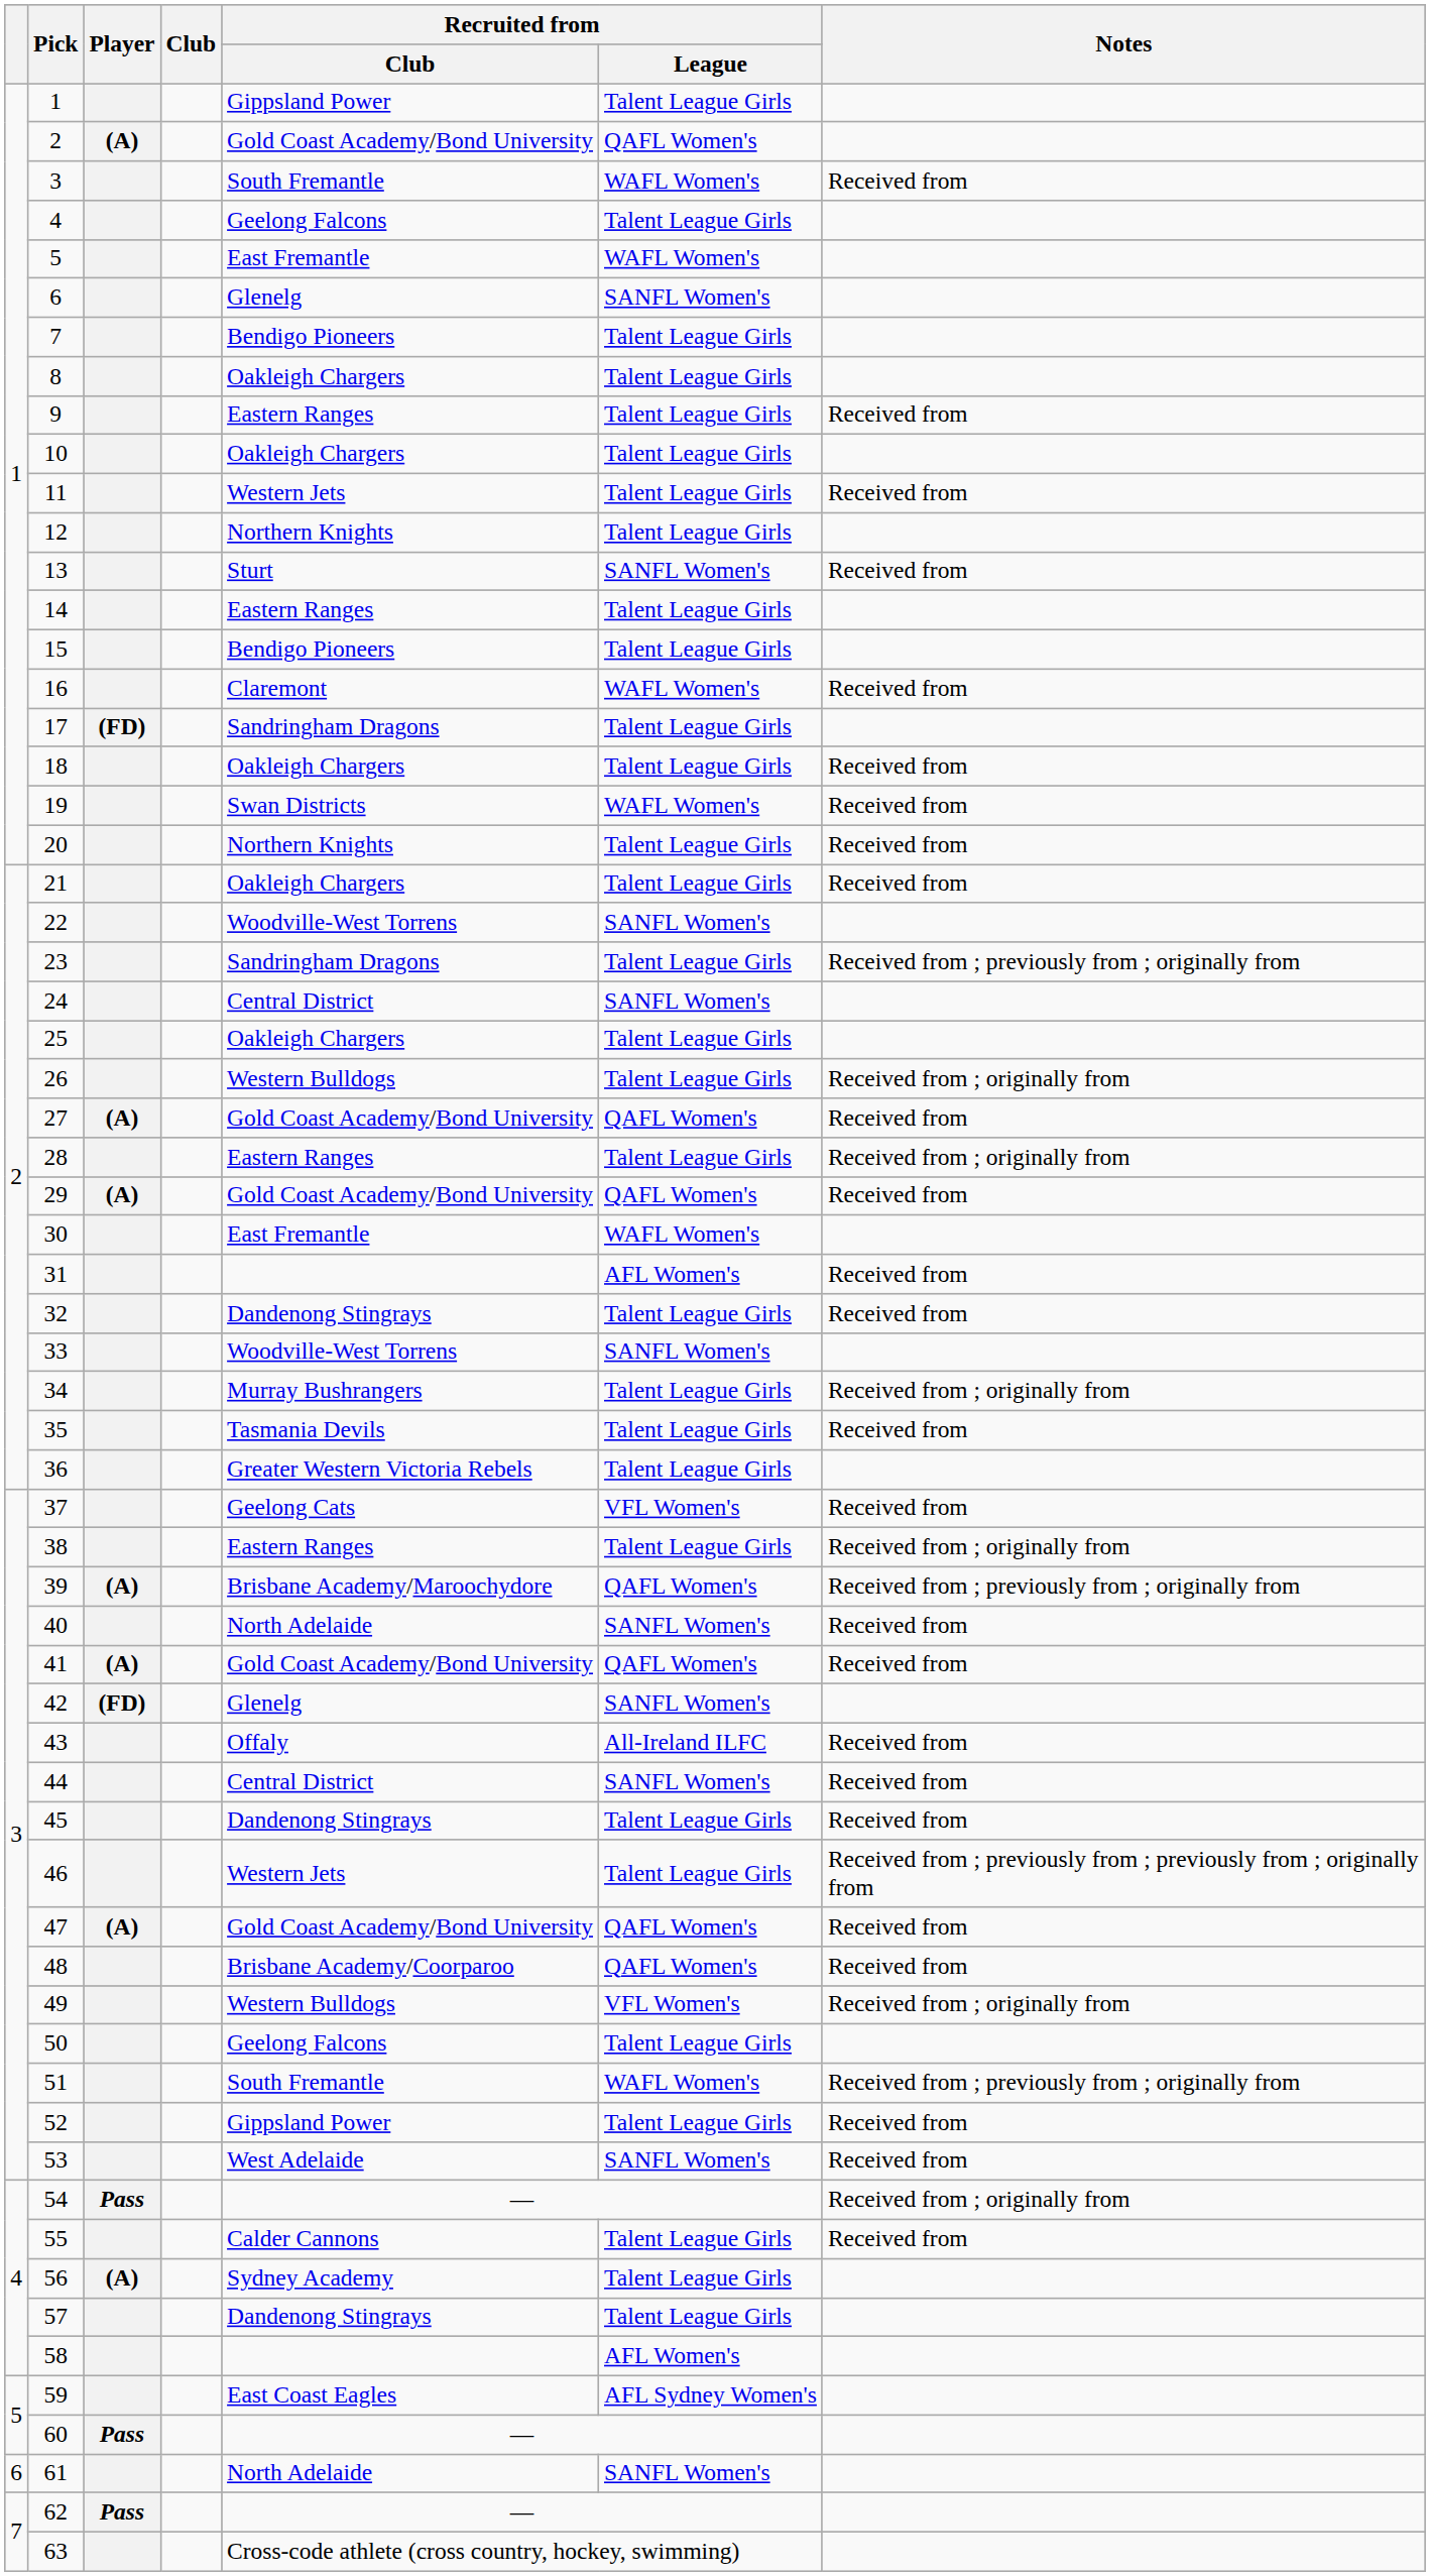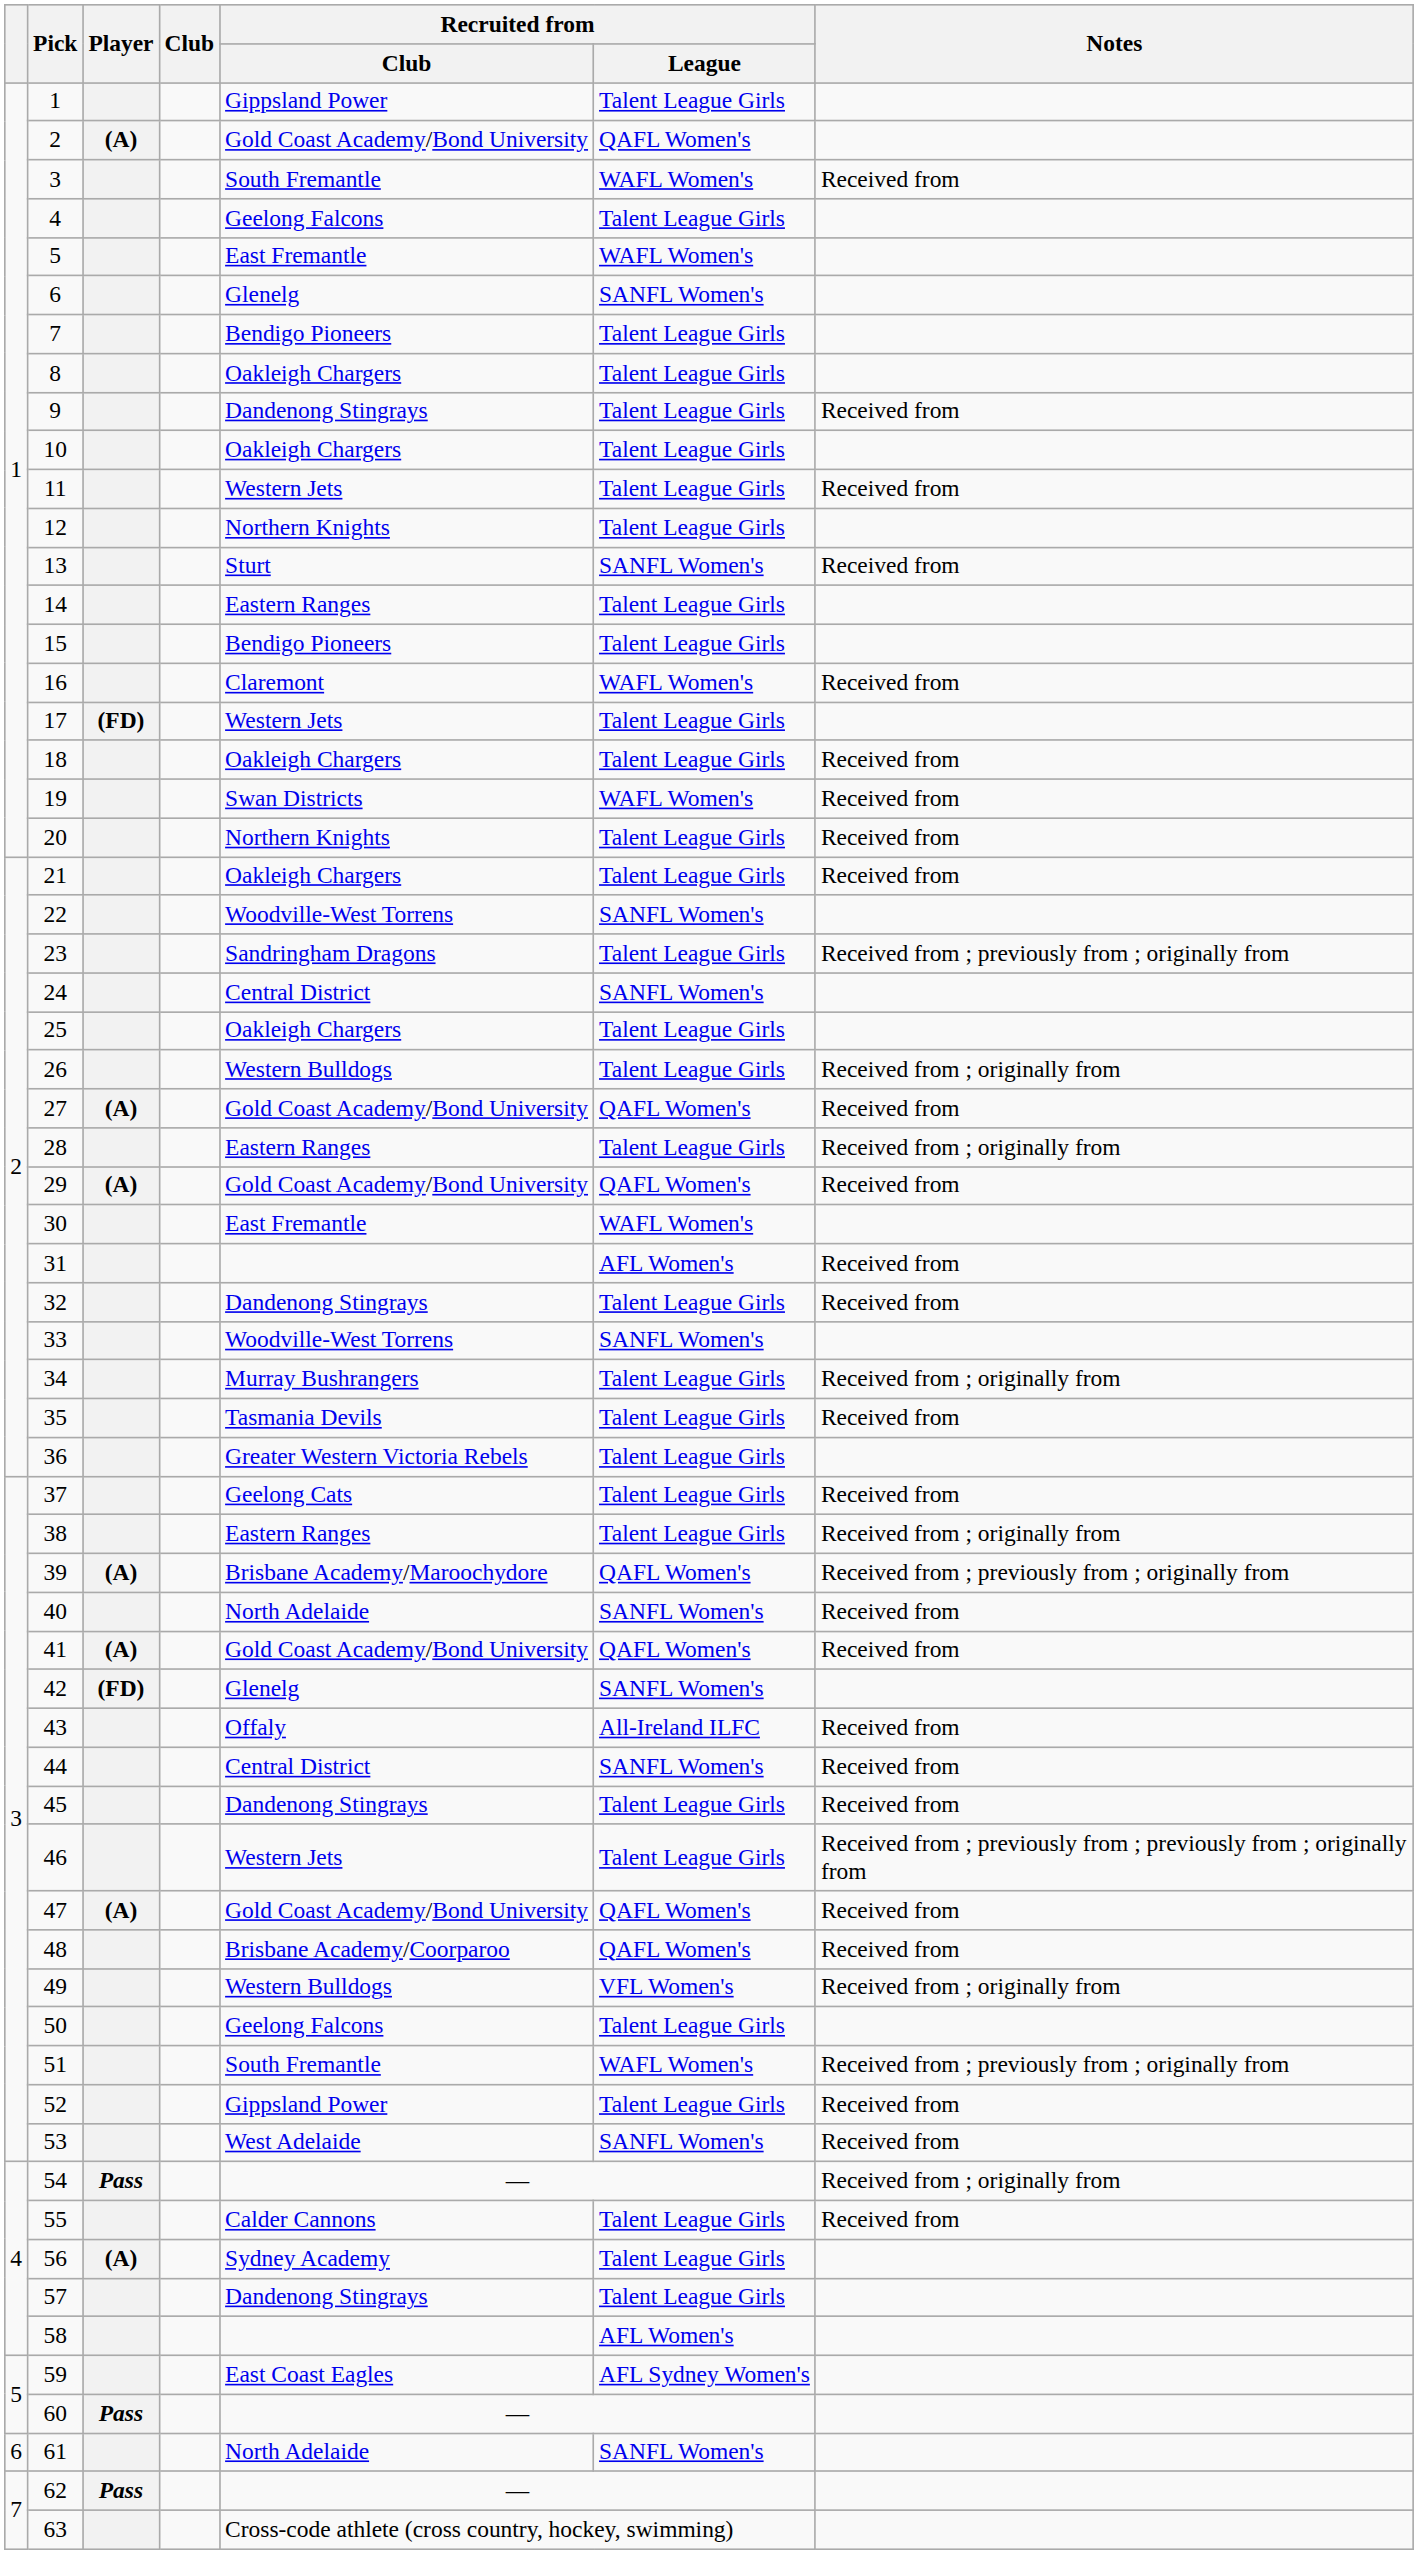9 | Recruited from / Club: Eastern Ranges -> Dandenong Stingrays
17 | Recruited from / Club: Sandringham Dragons -> Western Jets
37 | Recruited from / League: VFL Women's -> Talent League Girls
